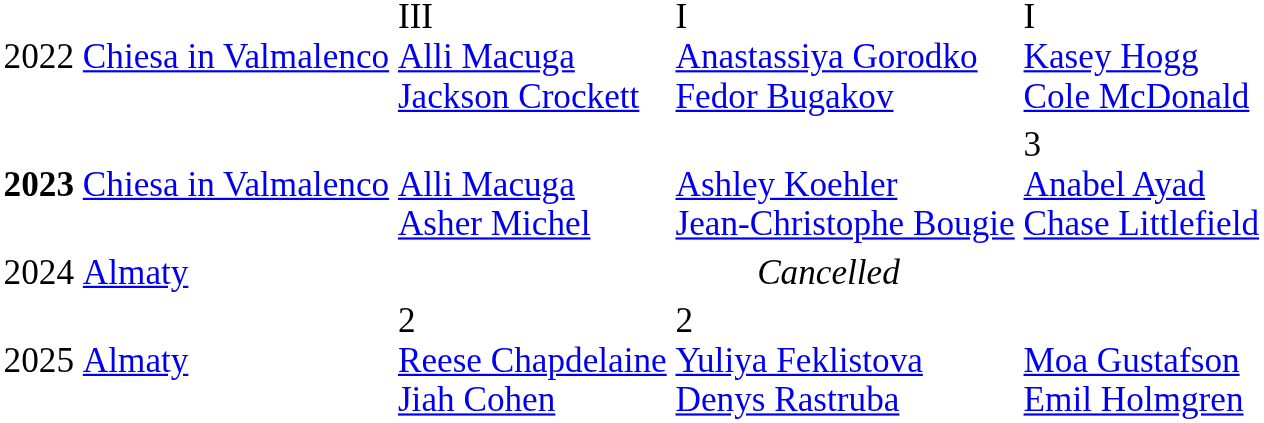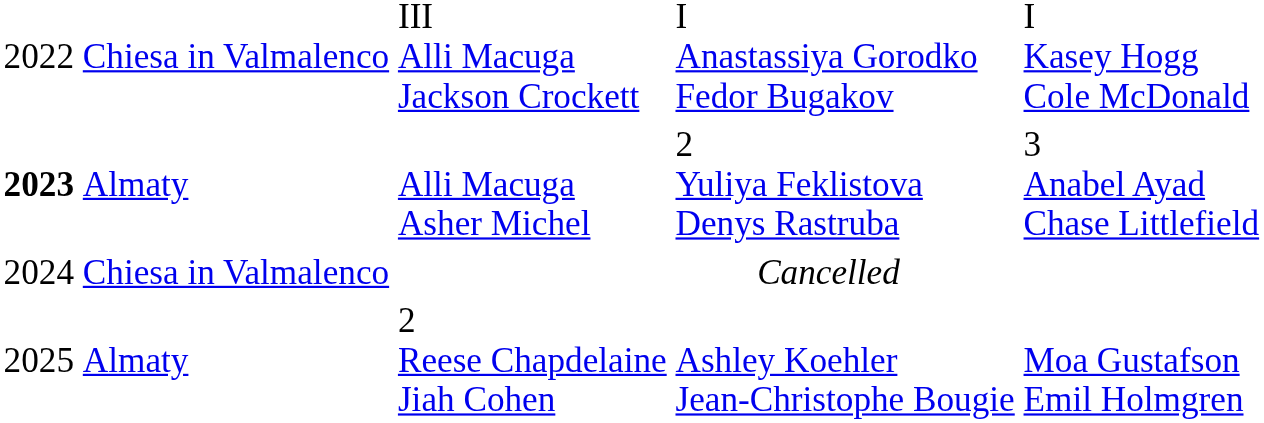Alli Macuga Asher Michel | column 2: Chiesa in Valmalenco -> Almaty
Alli Macuga Asher Michel | column 4: Ashley Koehler Jean-Christophe Bougie -> 2 Yuliya Feklistova Denys Rastruba
Cancelled | column 2: Almaty -> Chiesa in Valmalenco
2 Reese Chapdelaine Jiah Cohen | column 4: 2 Yuliya Feklistova Denys Rastruba -> Ashley Koehler Jean-Christophe Bougie
